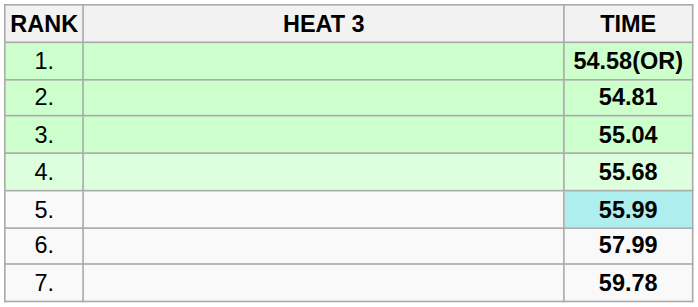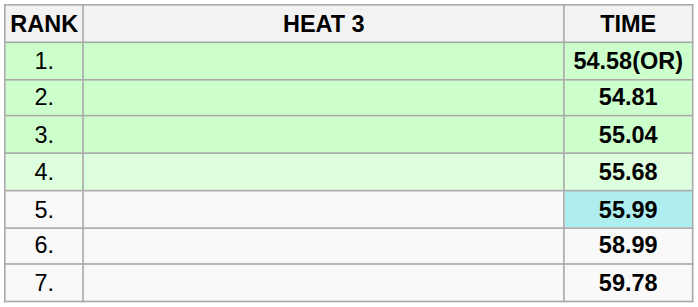6. | TIME: 57.99 -> 58.99
